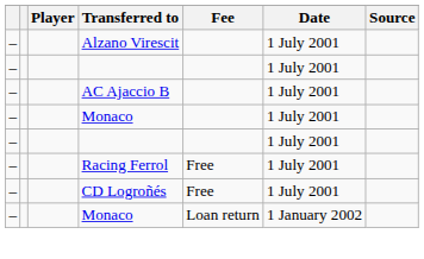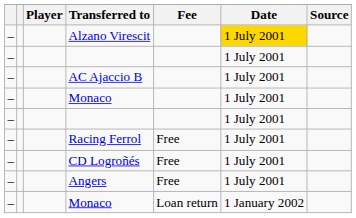Alzano Virescit | Date: no background -> gold background
+ row: – | Angers | Free | 1 July 2001
